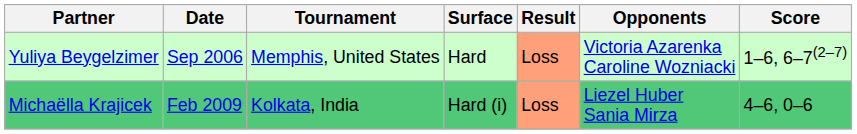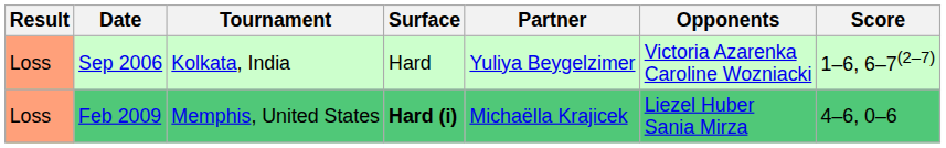columns swapped: Result <-> Partner
Sep 2006 | Tournament: Memphis, United States -> Kolkata, India
Feb 2009 | Tournament: Kolkata, India -> Memphis, United States
Feb 2009 | Surface: normal -> bold
